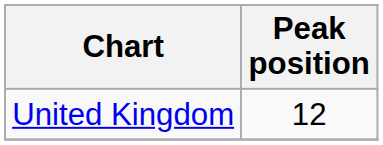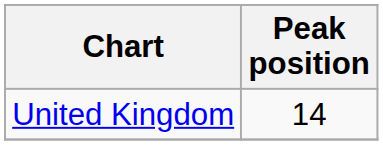United Kingdom | Peak position: 12 -> 14
